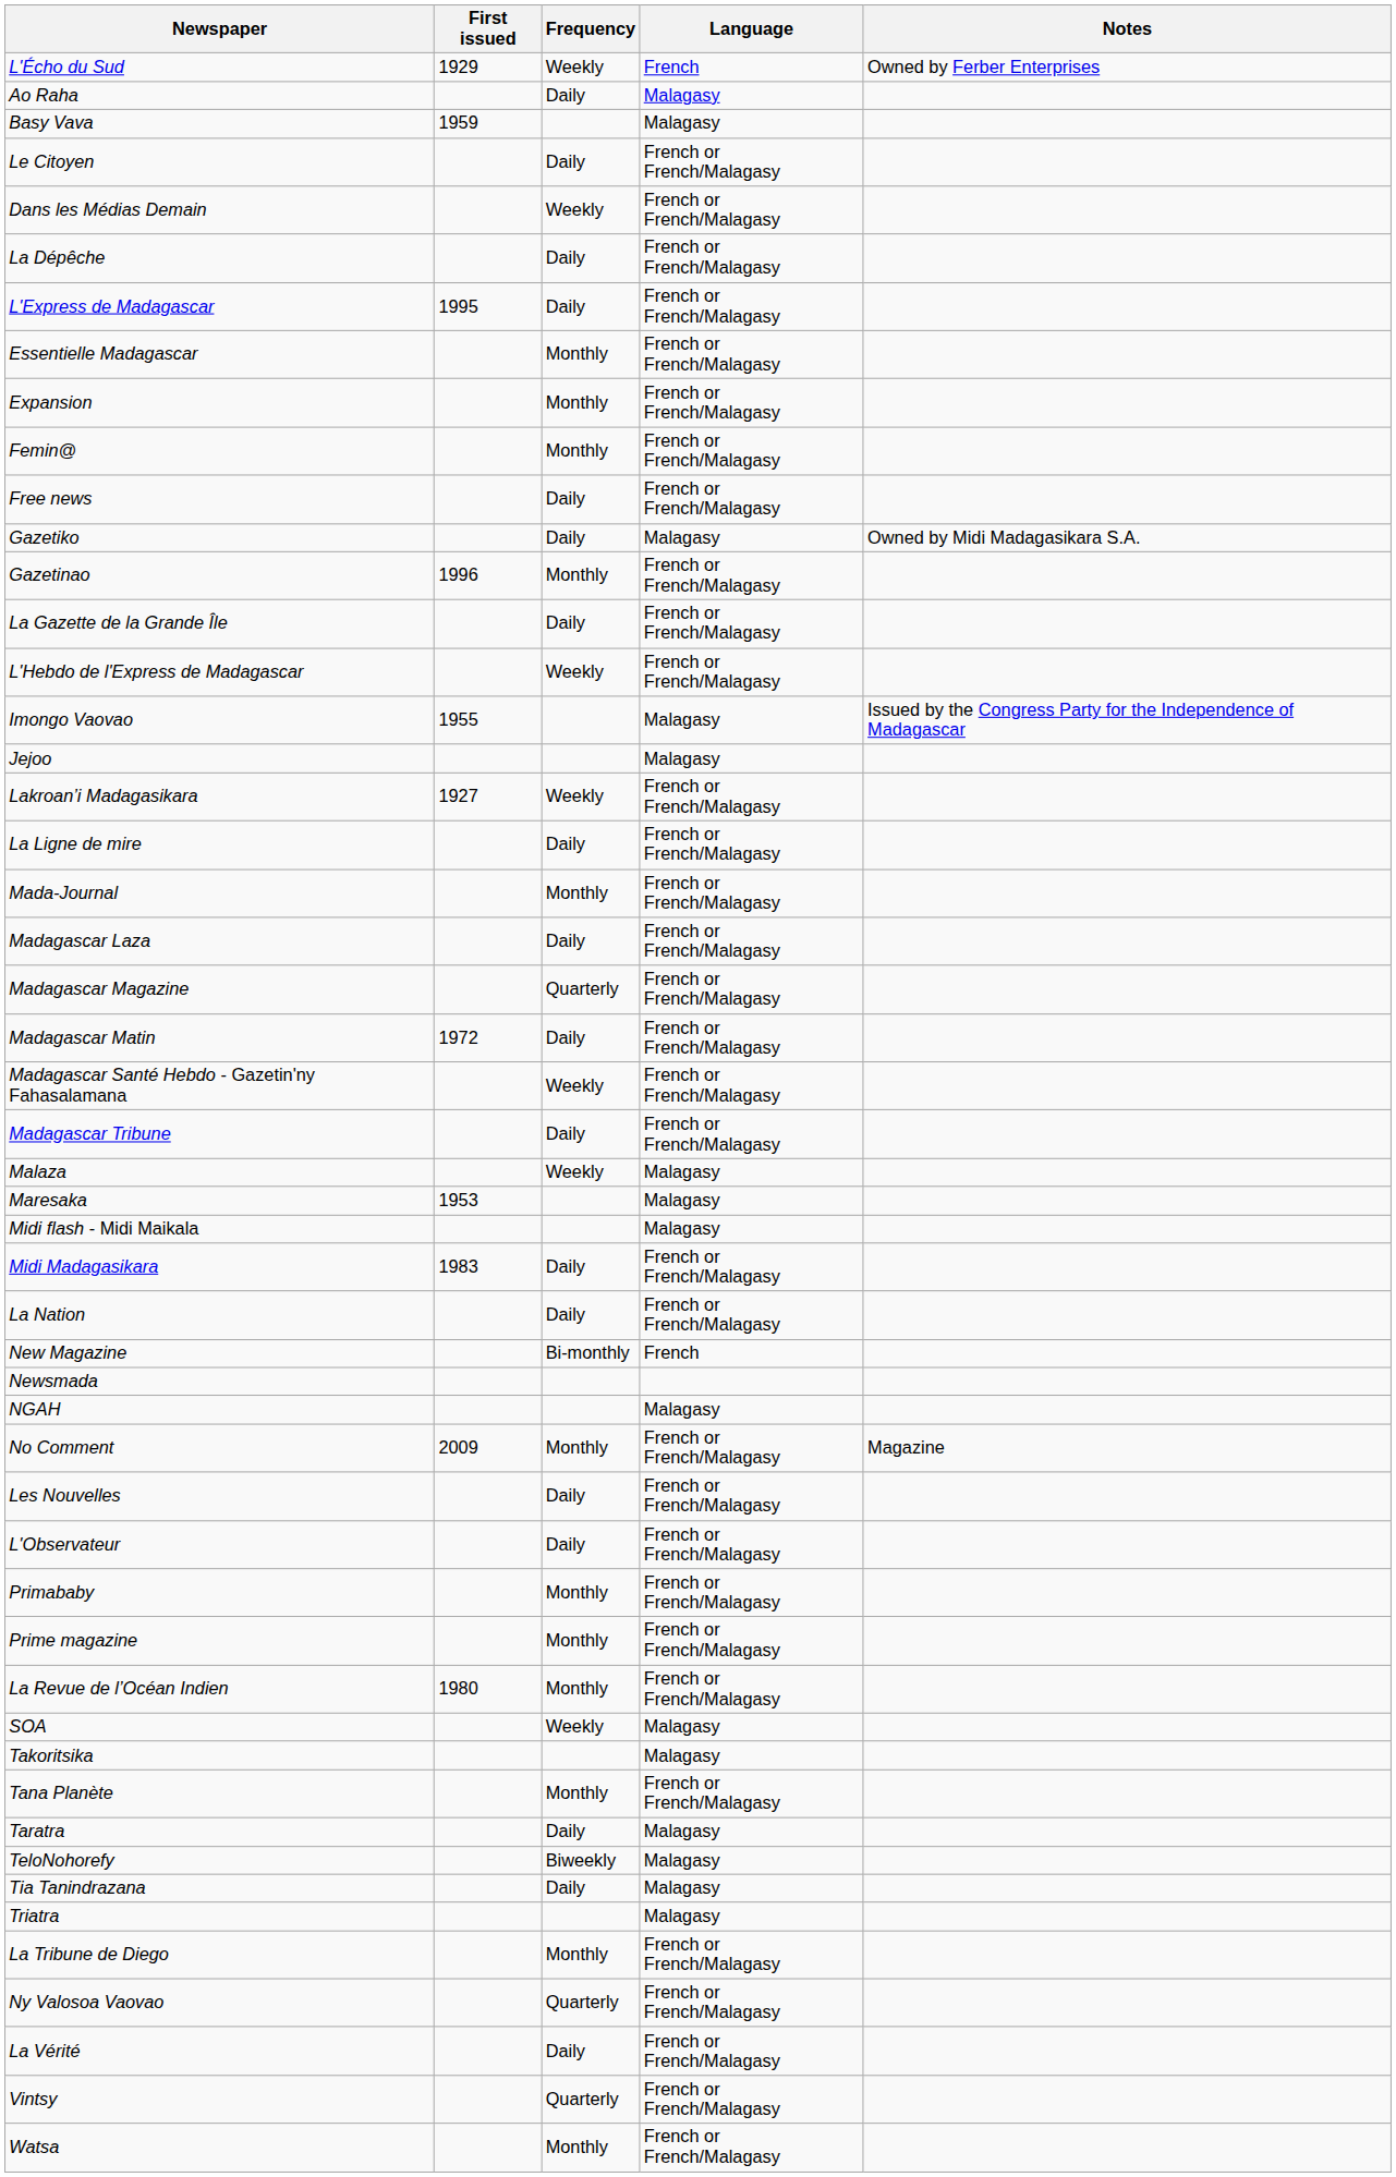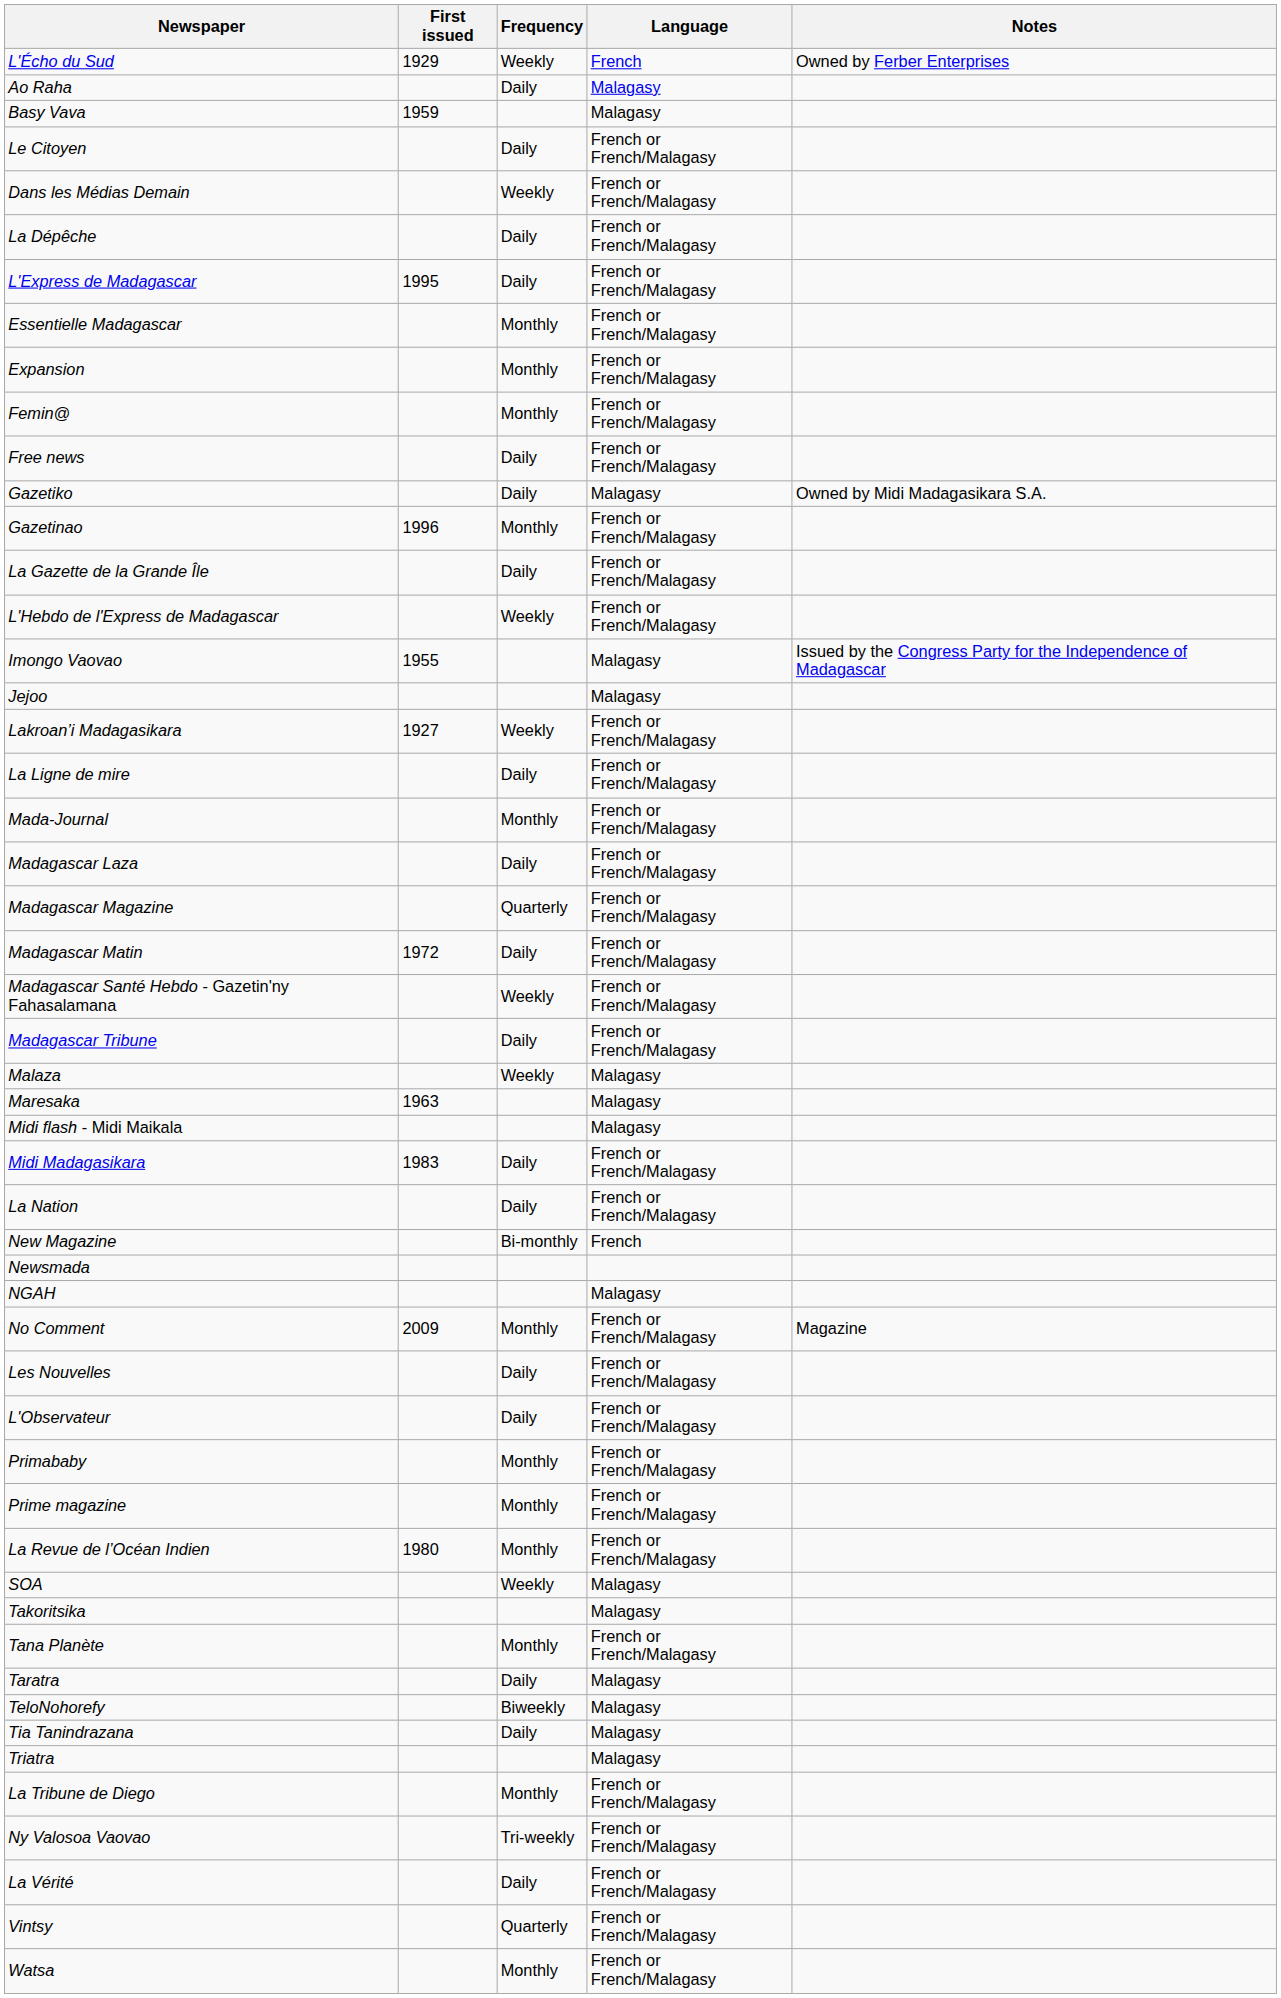Maresaka | First issued: 1953 -> 1963
Ny Valosoa Vaovao | Frequency: Quarterly -> Tri-weekly
